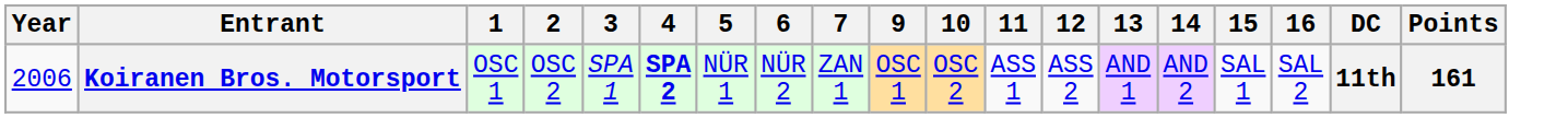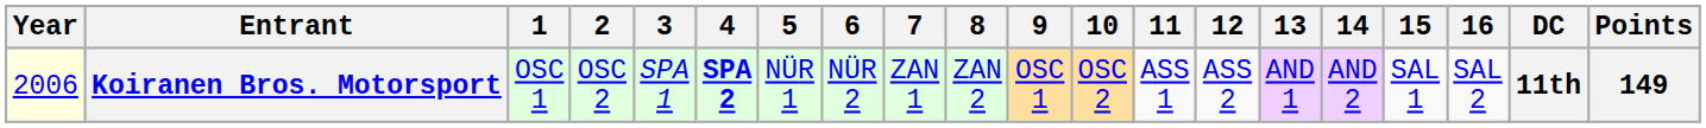+ column: 8 | ZAN 2
Koiranen Bros. Motorsport | Year: no background -> lightyellow background
Koiranen Bros. Motorsport | Points: 161 -> 149
